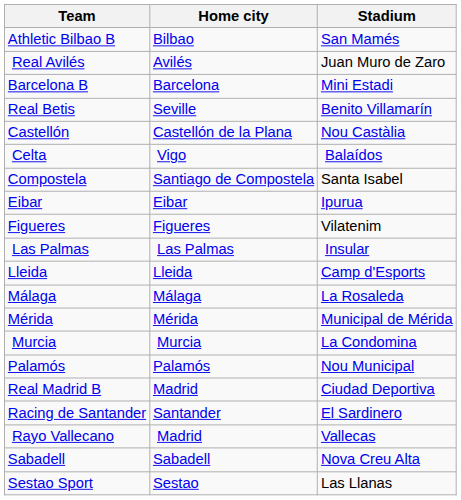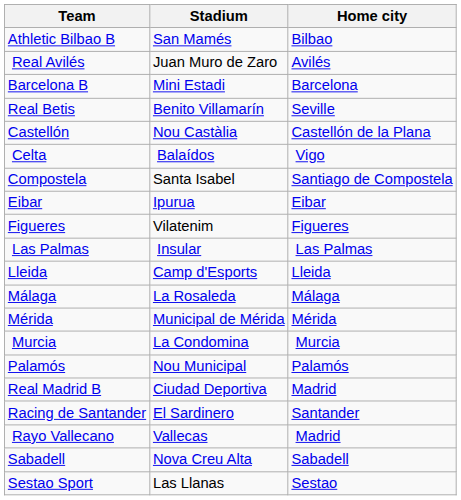columns swapped: Home city <-> Stadium
